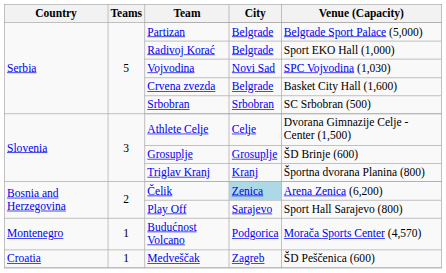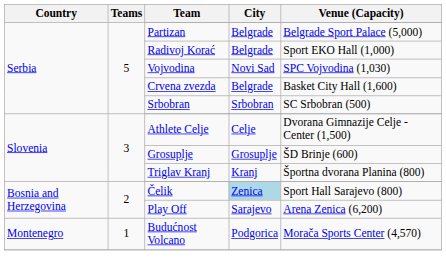Čelik | Venue (Capacity): Arena Zenica (6,200) -> Sport Hall Sarajevo (800)
Play Off | Venue (Capacity): Sport Hall Sarajevo (800) -> Arena Zenica (6,200)
- row: Croatia | 1 | Medveščak | Zagreb | ŠD Peščenica (600)
